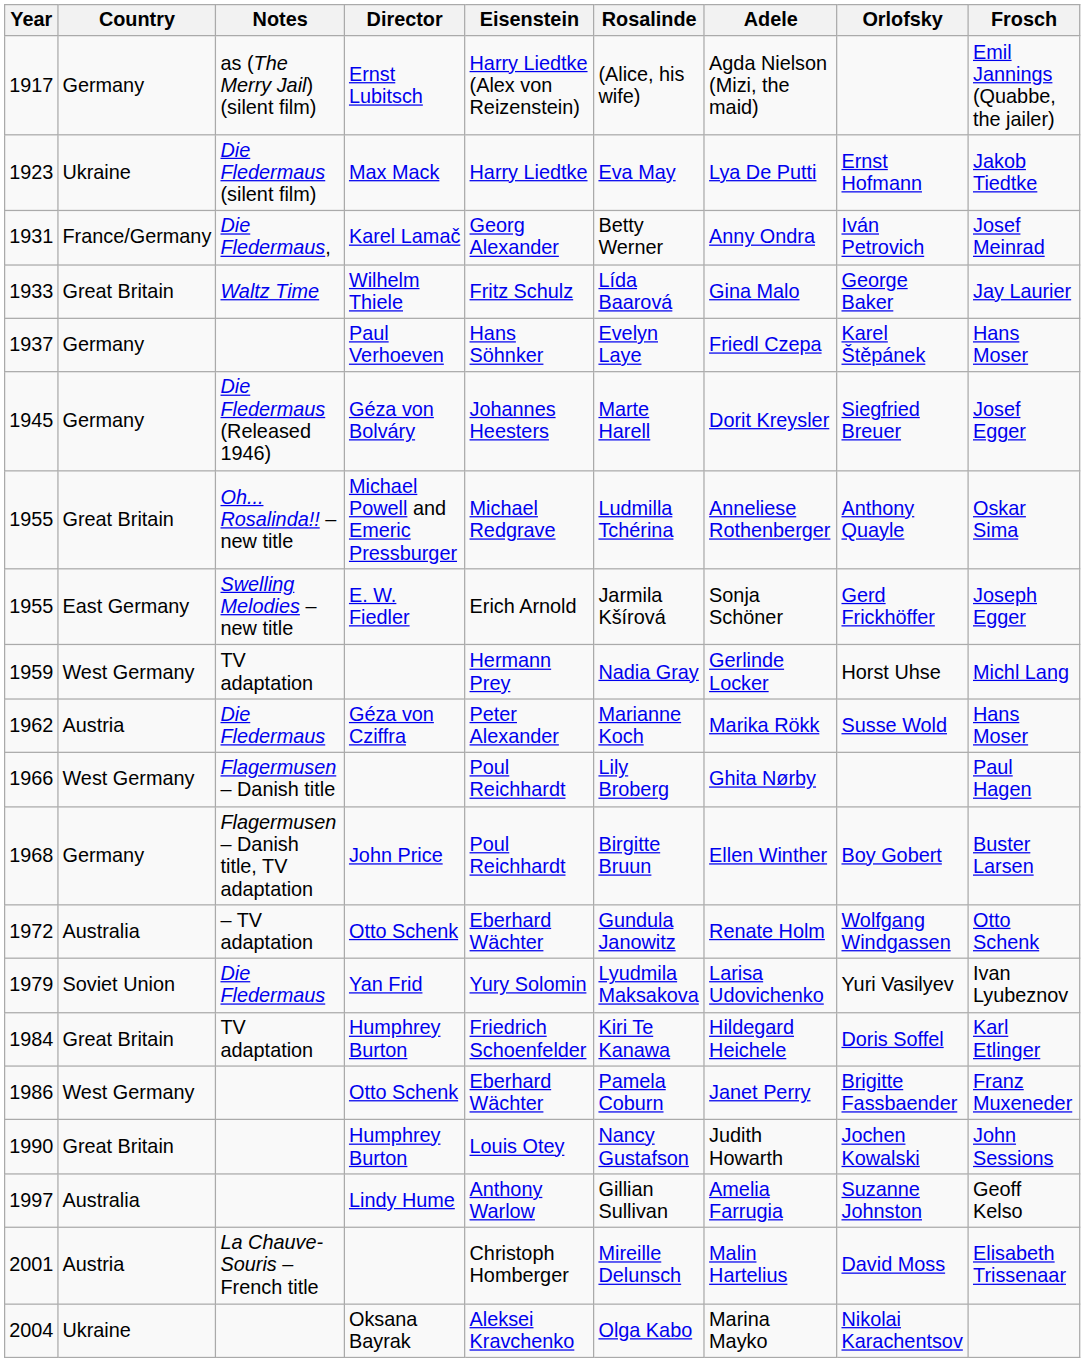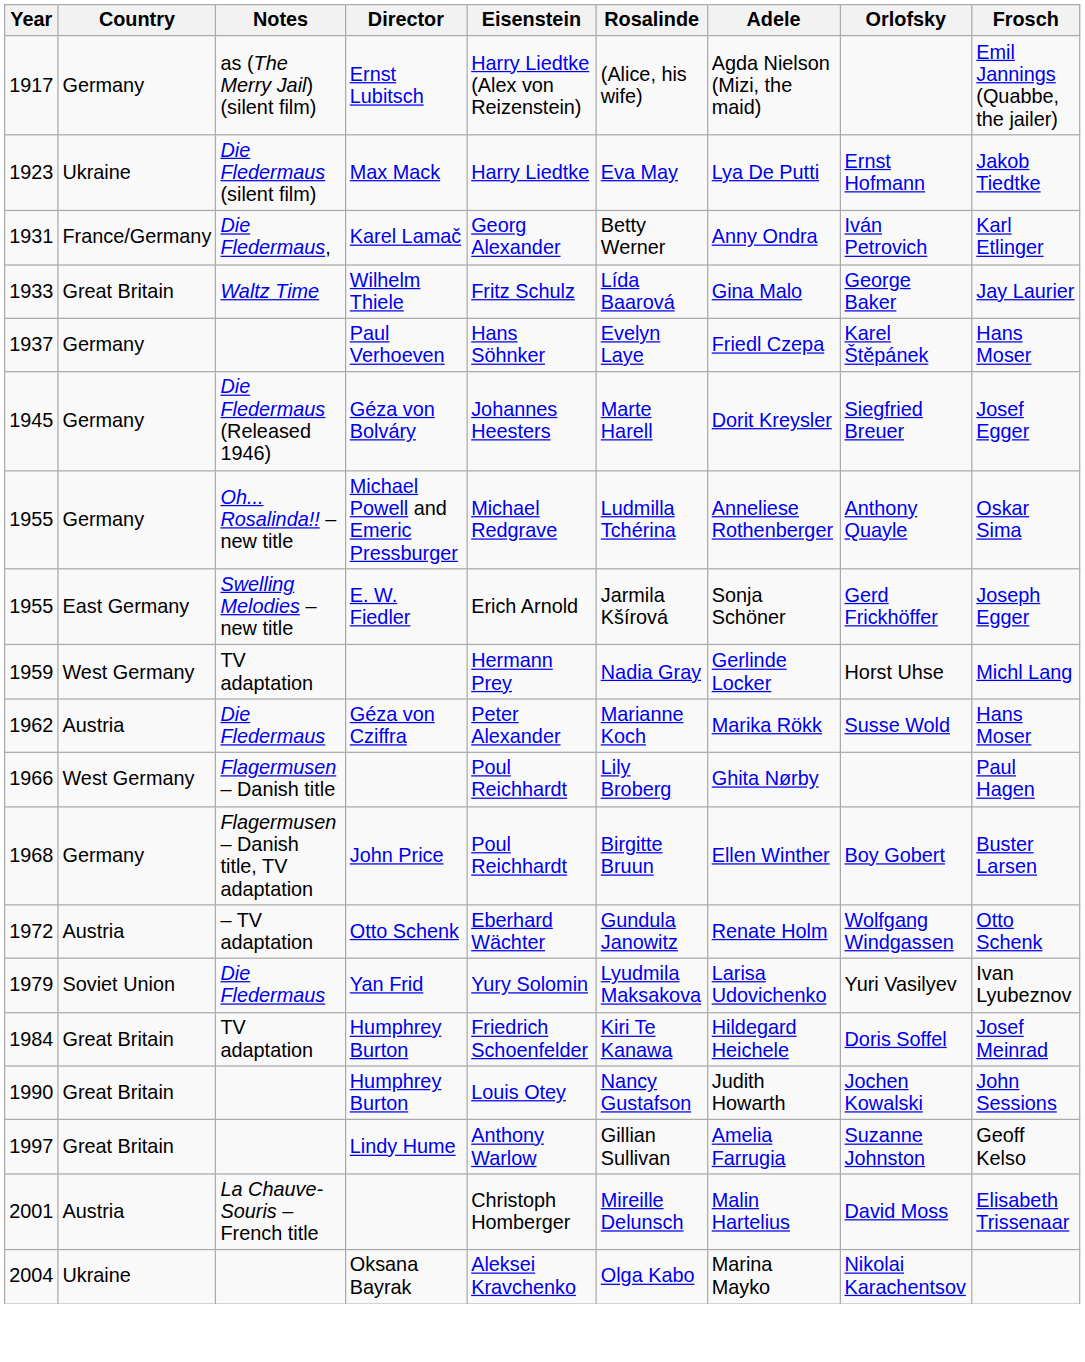1931 | Frosch: Josef Meinrad -> Karl Etlinger
1955 / Michael Powell and Emeric Pressburger | Country: Great Britain -> Germany
1972 | Country: Australia -> Austria
1984 | Frosch: Karl Etlinger -> Josef Meinrad
- row: 1986 | West Germany | Otto Schenk | Eberhard Wächter | Pamela Coburn | Janet Perry | Brigitte Fassbaender | Franz Muxeneder
1997 | Country: Australia -> Great Britain
